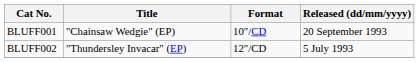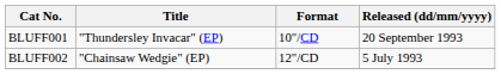BLUFF001 | Title: "Chainsaw Wedgie" (EP) -> "Thundersley Invacar" (EP)
BLUFF002 | Title: "Thundersley Invacar" (EP) -> "Chainsaw Wedgie" (EP)
